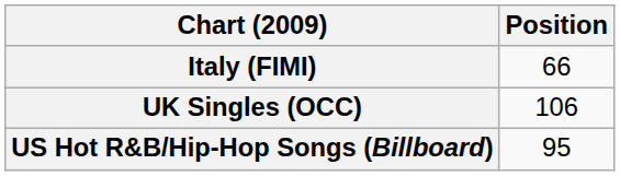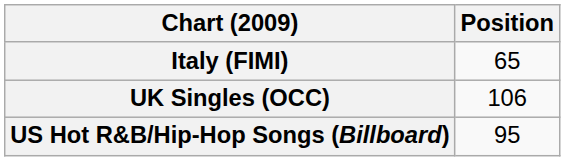Italy (FIMI) | Position: 66 -> 65
